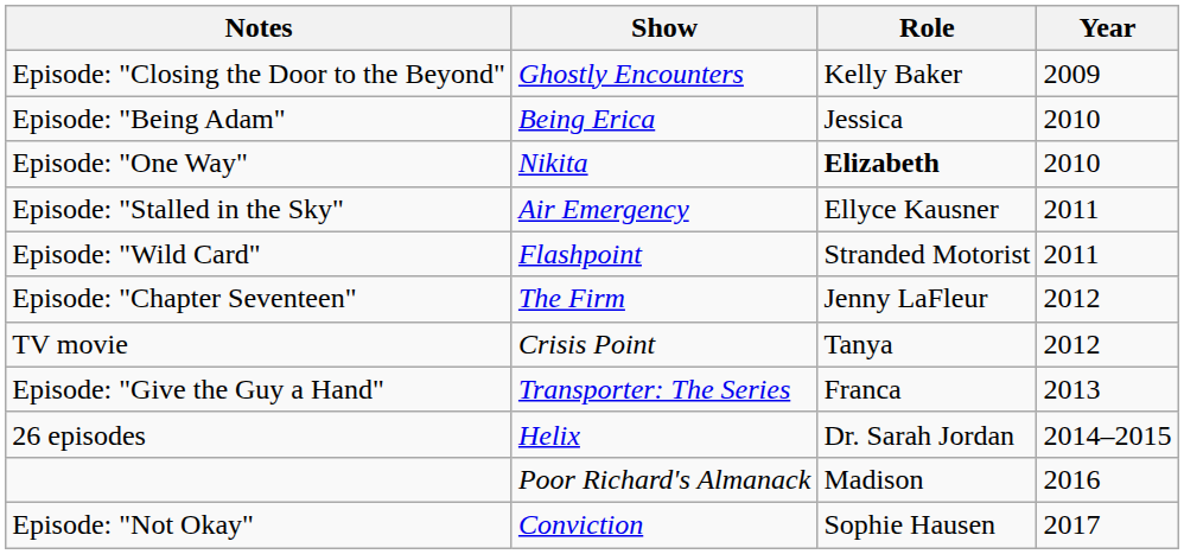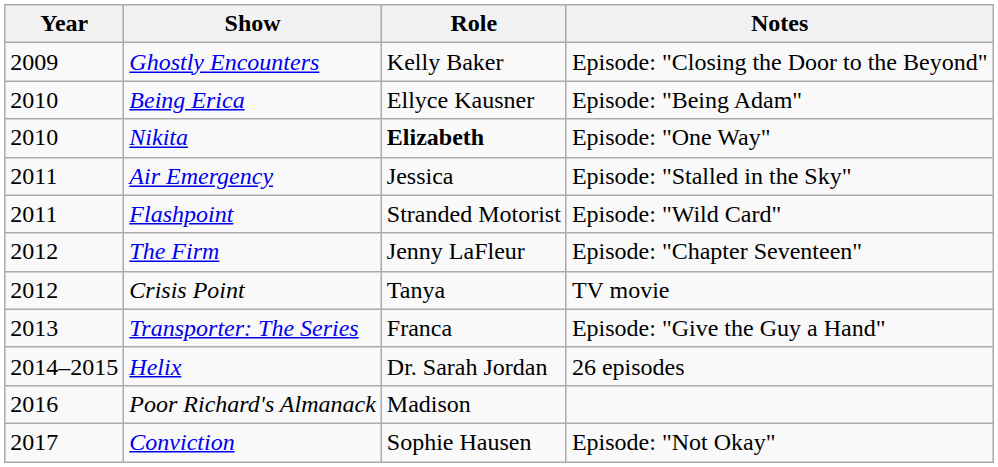columns swapped: Year <-> Notes
Being Erica | Role: Jessica -> Ellyce Kausner
Air Emergency | Role: Ellyce Kausner -> Jessica
